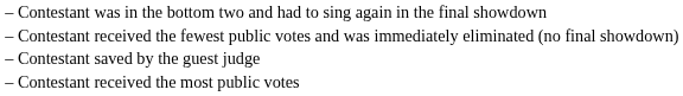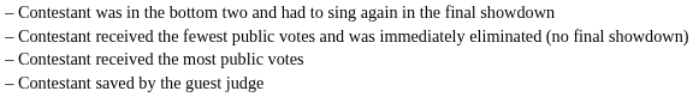rows swapped: Contestant saved by the guest judge <-> Contestant received the most public votes
